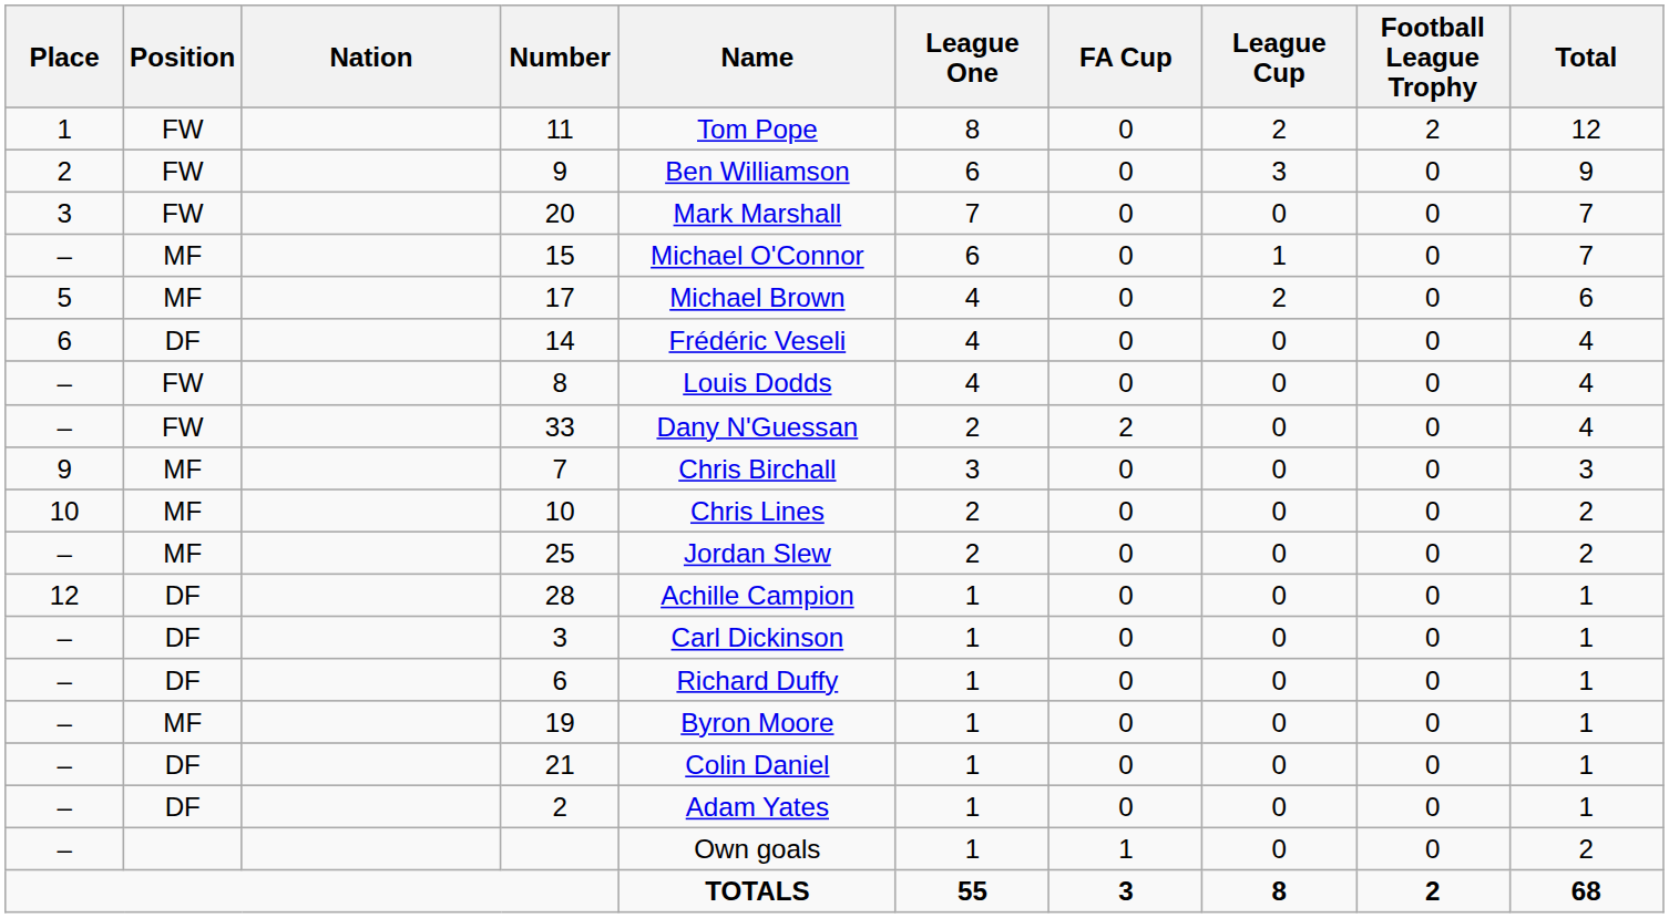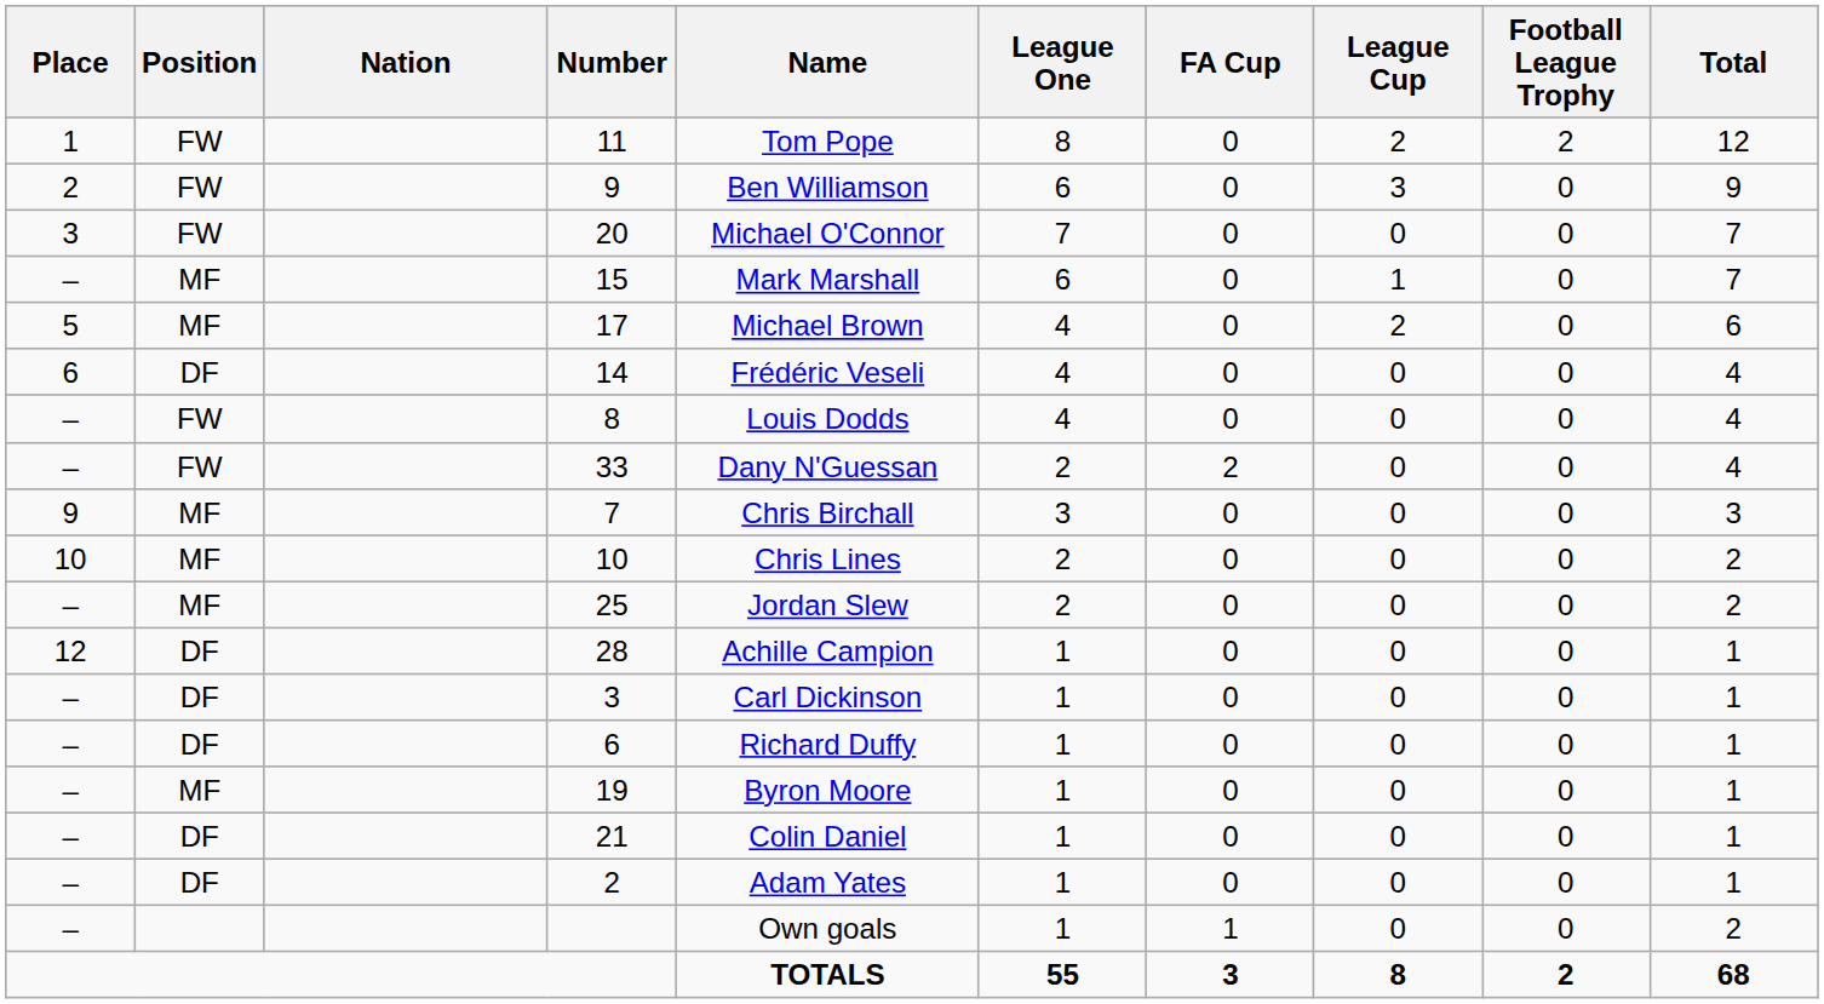20 | Name: Mark Marshall -> Michael O'Connor
15 | Name: Michael O'Connor -> Mark Marshall
